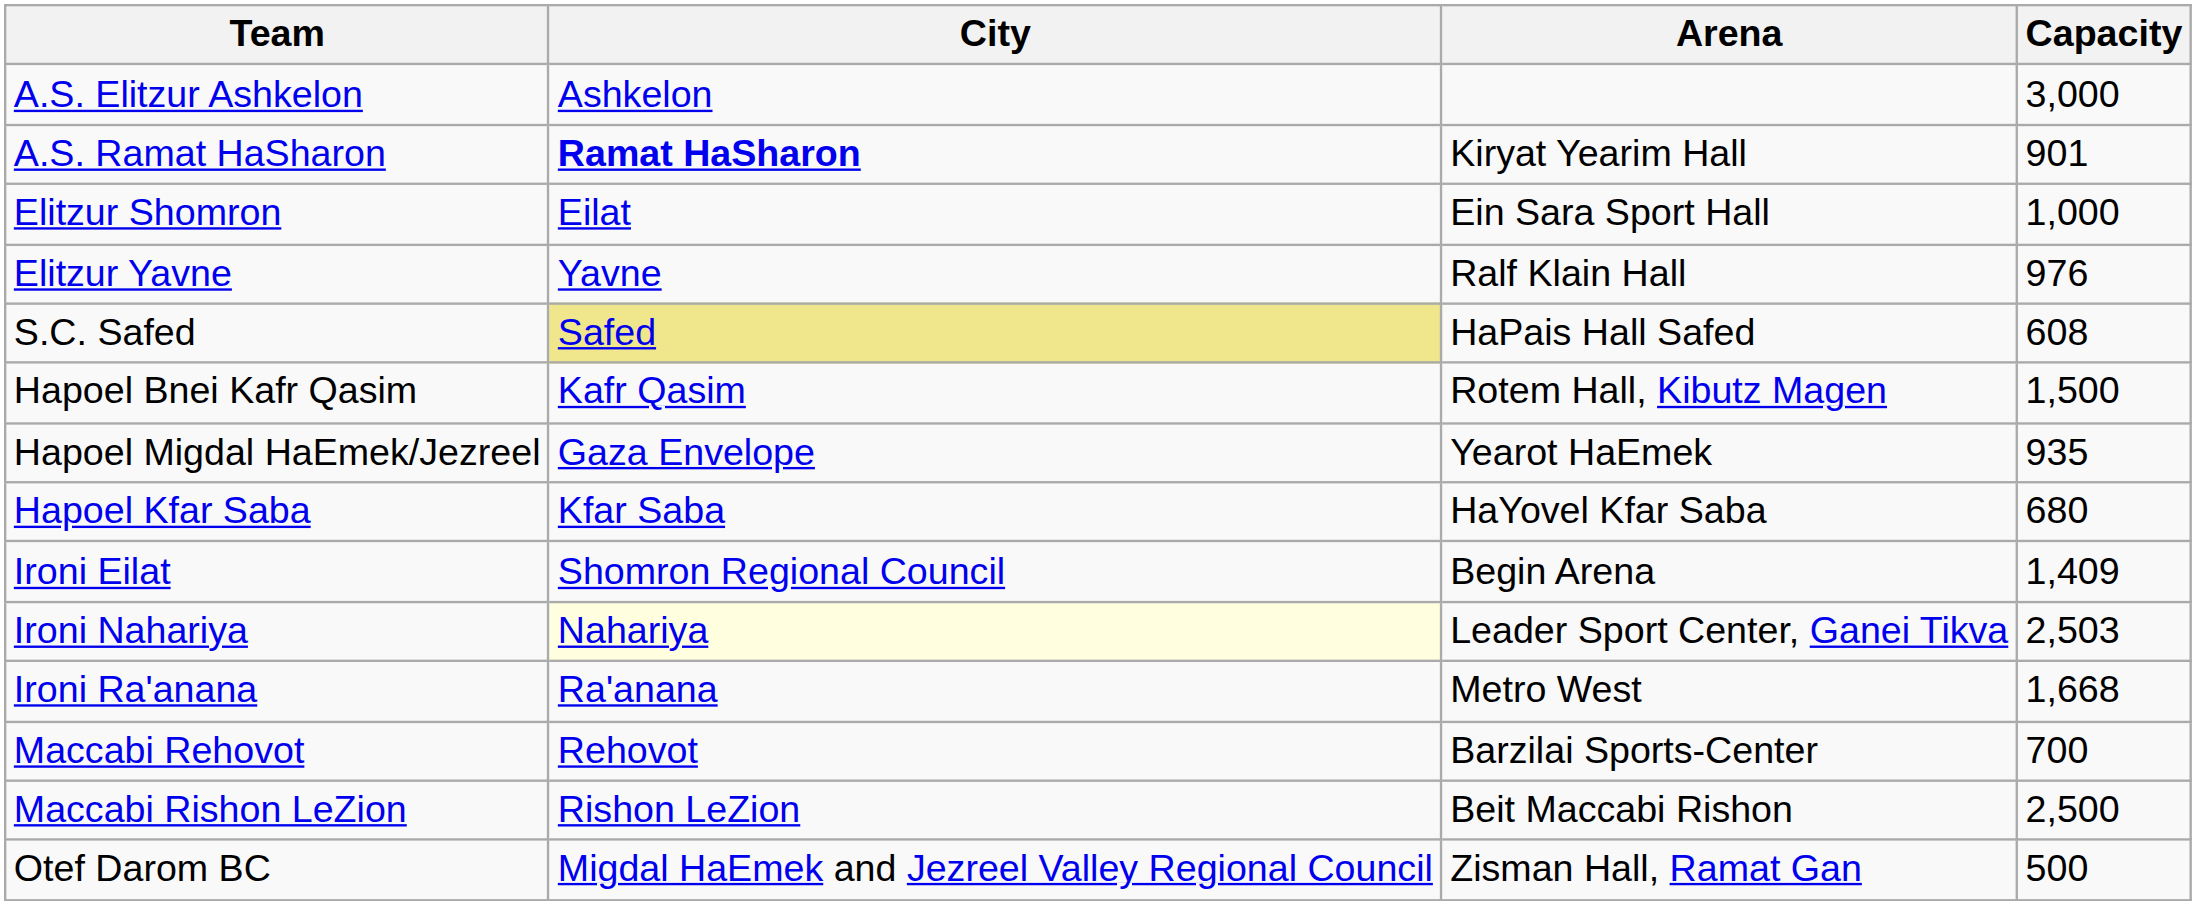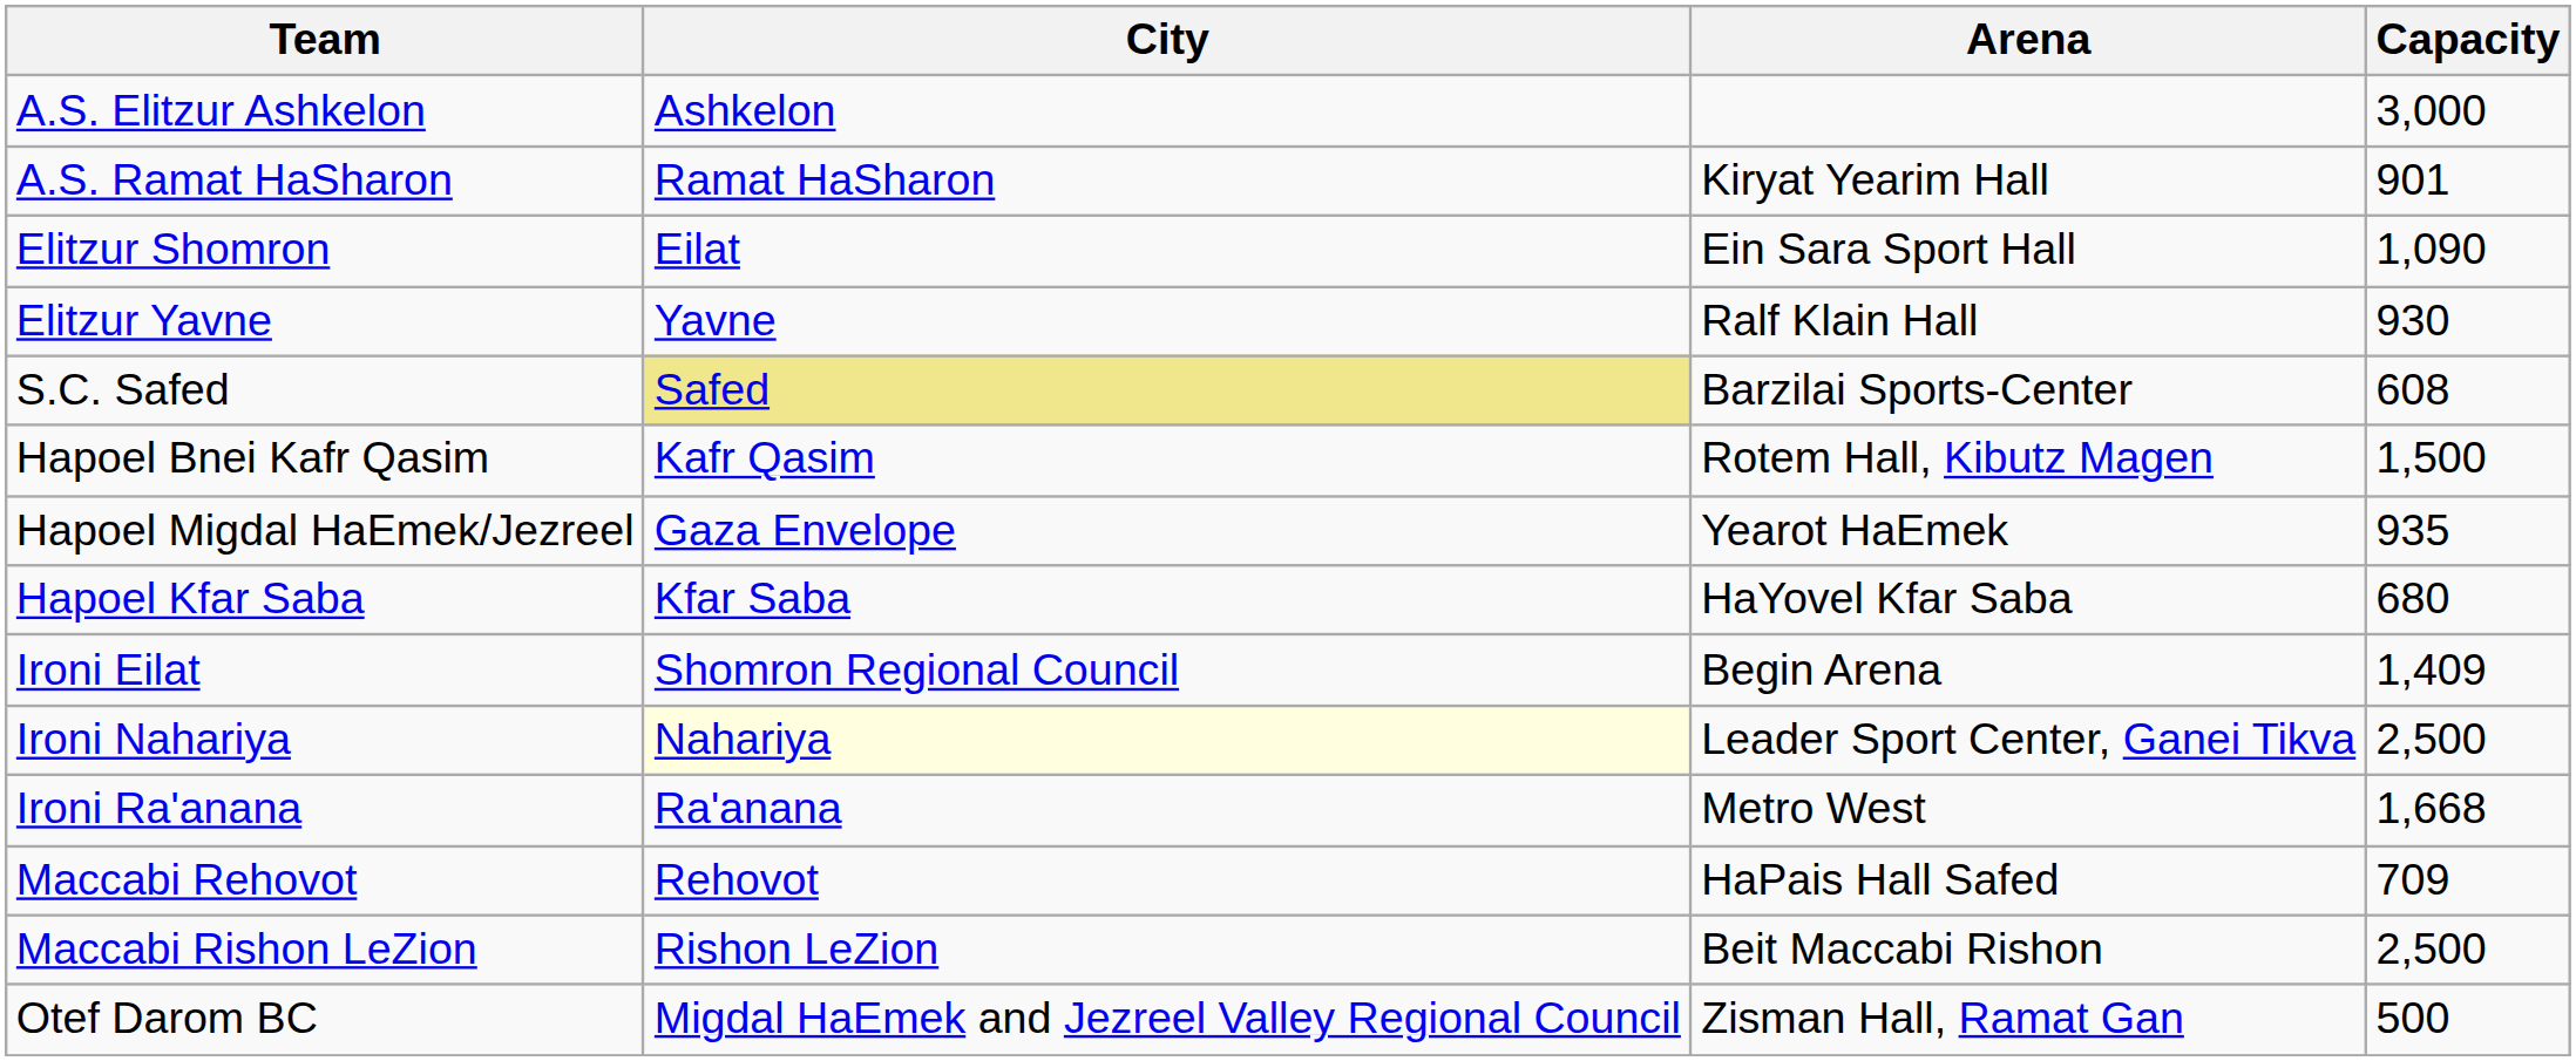A.S. Ramat HaSharon | City: bold -> normal
Elitzur Shomron | Capacity: 1,000 -> 1,090
Elitzur Yavne | Capacity: 976 -> 930
S.C. Safed | Arena: HaPais Hall Safed -> Barzilai Sports-Center
Ironi Nahariya | Capacity: 2,503 -> 2,500
Maccabi Rehovot | Arena: Barzilai Sports-Center -> HaPais Hall Safed
Maccabi Rehovot | Capacity: 700 -> 709
